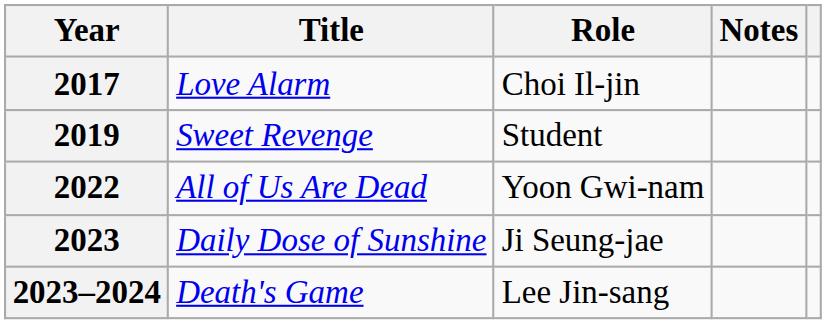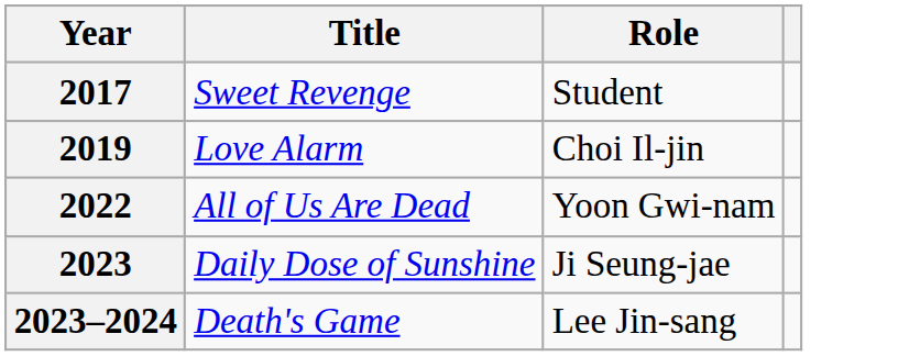- column: Notes
2017 | Title: Love Alarm -> Sweet Revenge
2017 | Role: Choi Il-jin -> Student
2019 | Title: Sweet Revenge -> Love Alarm
2019 | Role: Student -> Choi Il-jin
